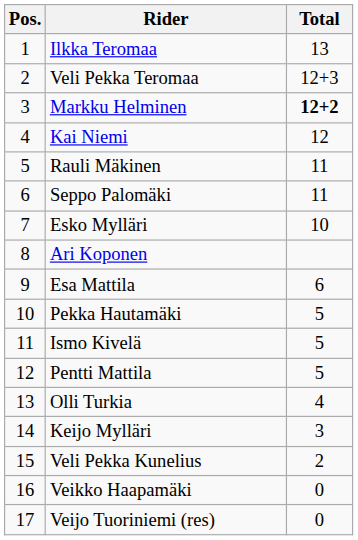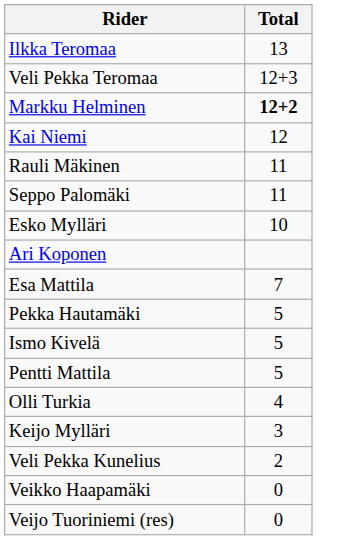- column: Pos. | 1 | 2 | 3 | 4 | 5 | 6 | 7 | 8 | 9 | 10 | 11 | 12 | 13 | 14 | 15 | 16 | 17
Esa Mattila | Total: 6 -> 7
